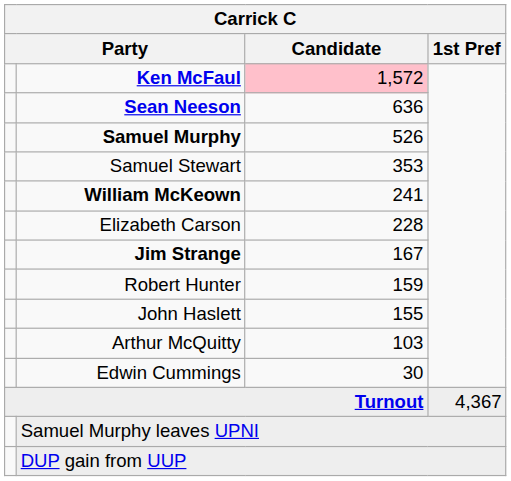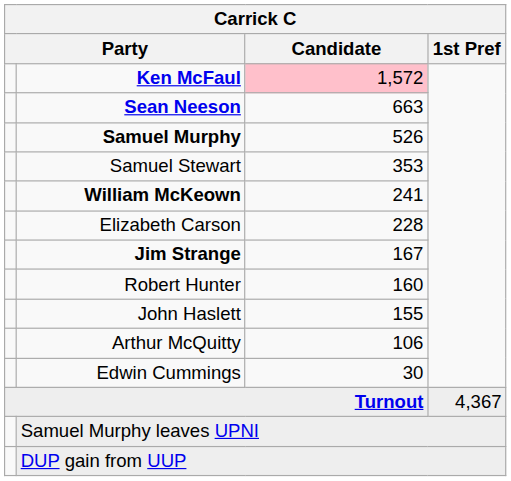Sean Neeson | Candidate: 636 -> 663
Robert Hunter | Candidate: 159 -> 160
Arthur McQuitty | Candidate: 103 -> 106
